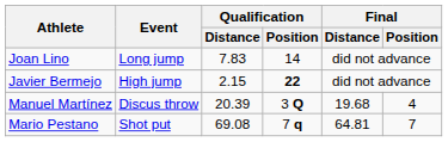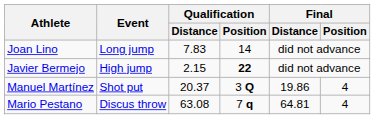Manuel Martínez | Event: Discus throw -> Shot put
Manuel Martínez | Qualification / Distance: 20.39 -> 20.37
Manuel Martínez | Final / Distance: 19.68 -> 19.86
Mario Pestano | Event: Shot put -> Discus throw
Mario Pestano | Qualification / Distance: 69.08 -> 63.08
Mario Pestano | Final / Position: 7 -> 4
